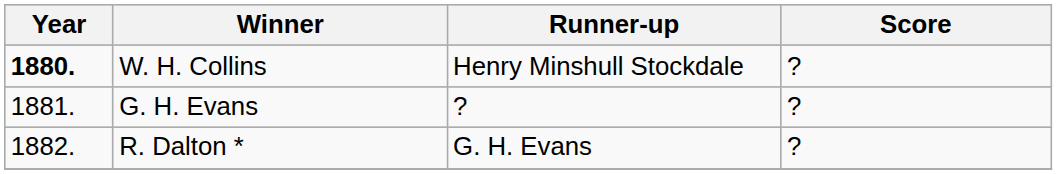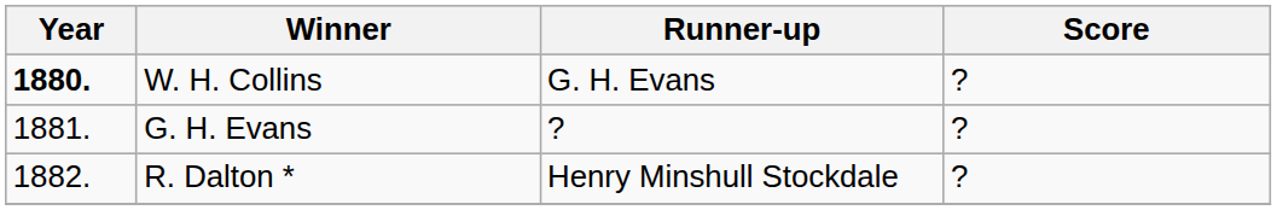W. H. Collins | Runner-up: Henry Minshull Stockdale -> G. H. Evans
R. Dalton * | Runner-up: G. H. Evans -> Henry Minshull Stockdale
